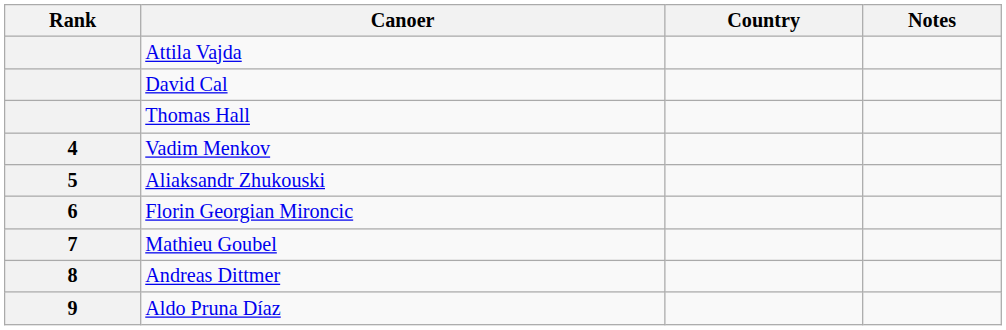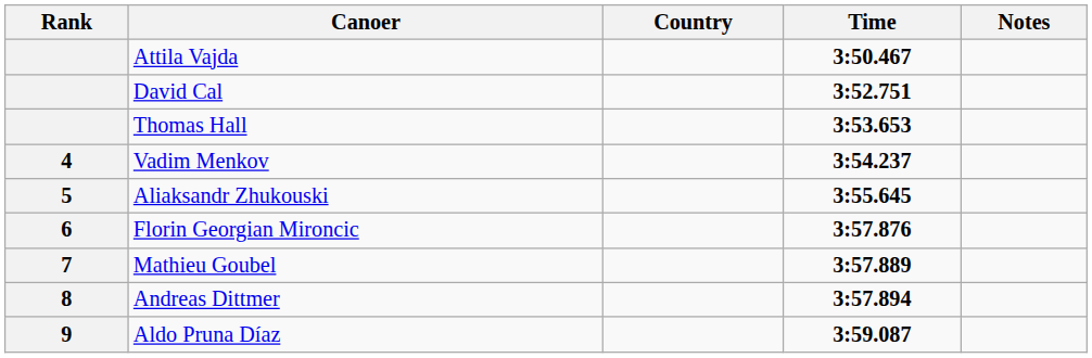+ column: Time | 3:50.467 | 3:52.751 | 3:53.653 | 3:54.237 | 3:55.645 | 3:57.876 | 3:57.889 | 3:57.894 | 3:59.087
